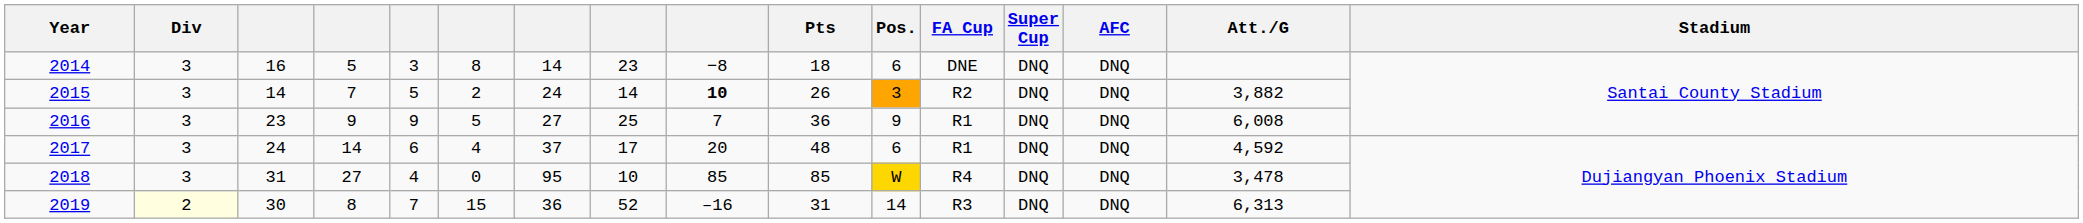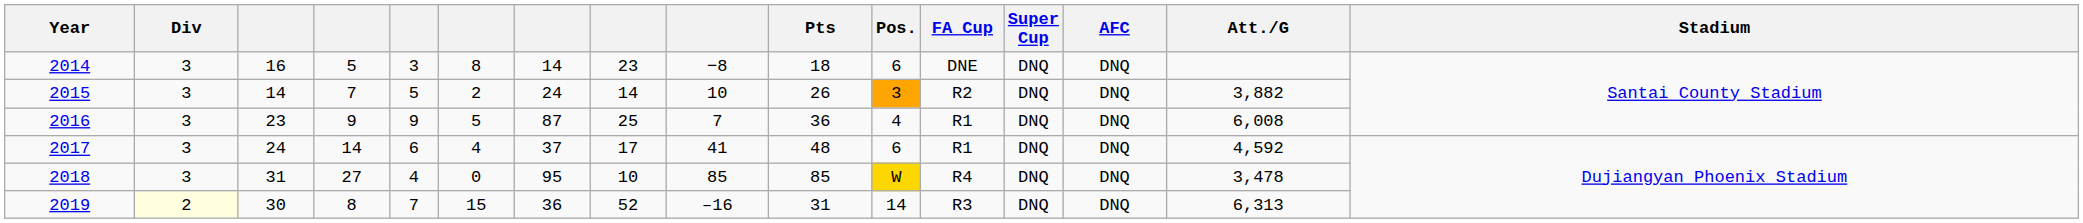2015 | column 9: bold -> normal
2016 | column 7: 27 -> 87
2016 | Pos.: 9 -> 4
2017 | column 9: 20 -> 41
